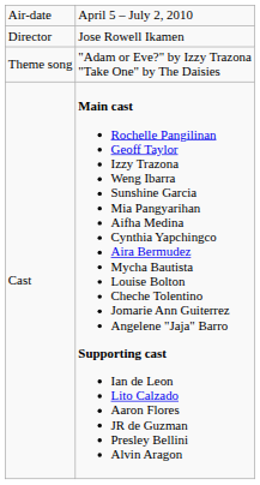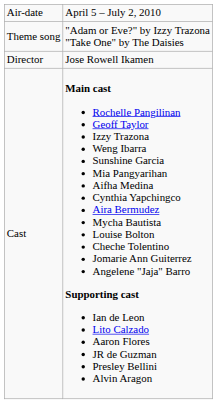rows swapped: Theme song <-> Director
